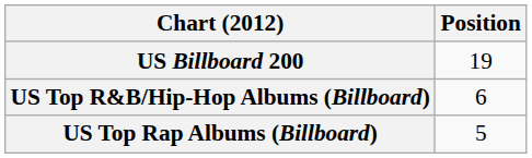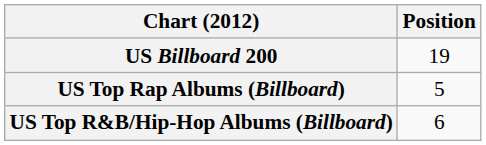rows swapped: US Top R&B/Hip-Hop Albums (Billboard) <-> US Top Rap Albums (Billboard)
